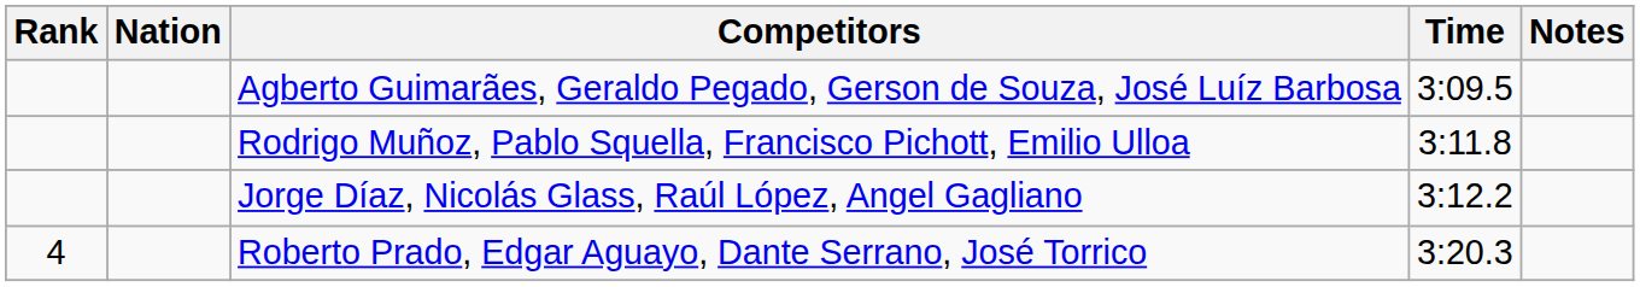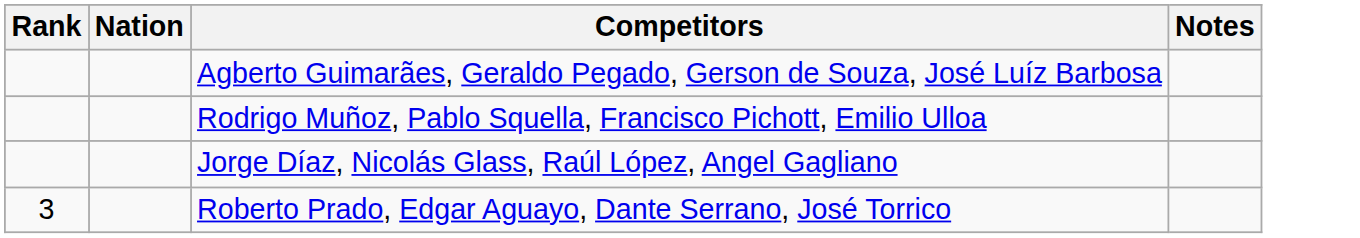- column: Time | 3:09.5 | 3:11.8 | 3:12.2 | 3:20.3
Roberto Prado, Edgar Aguayo, Dante Serrano, José Torrico | Rank: 4 -> 3
